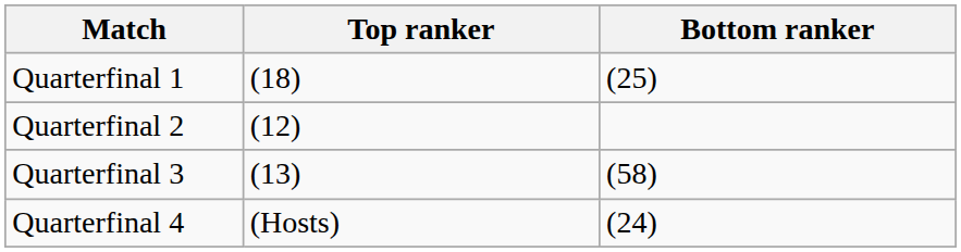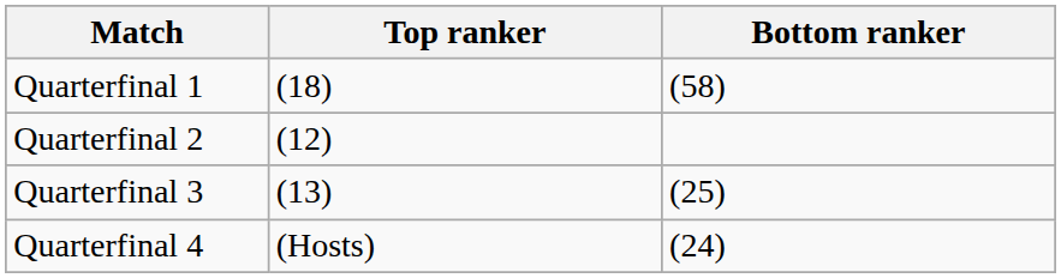Quarterfinal 1 | Bottom ranker: (25) -> (58)
Quarterfinal 3 | Bottom ranker: (58) -> (25)
